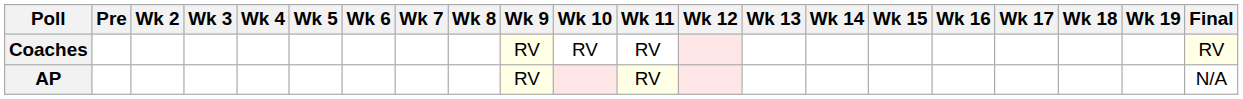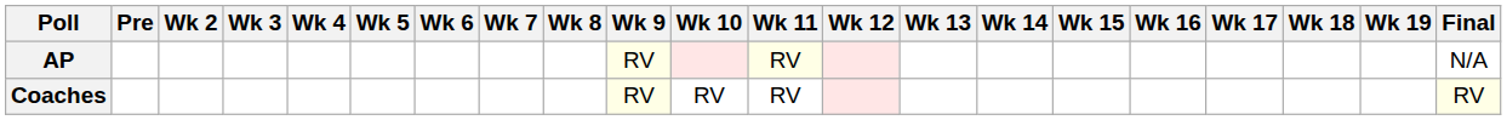rows swapped: AP <-> Coaches
